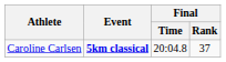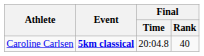Caroline Carlsen | Final / Rank: 37 -> 40
